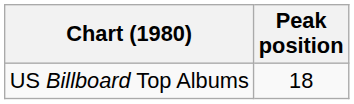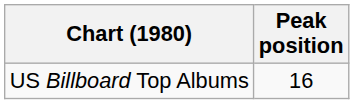US Billboard Top Albums | Peak position: 18 -> 16
